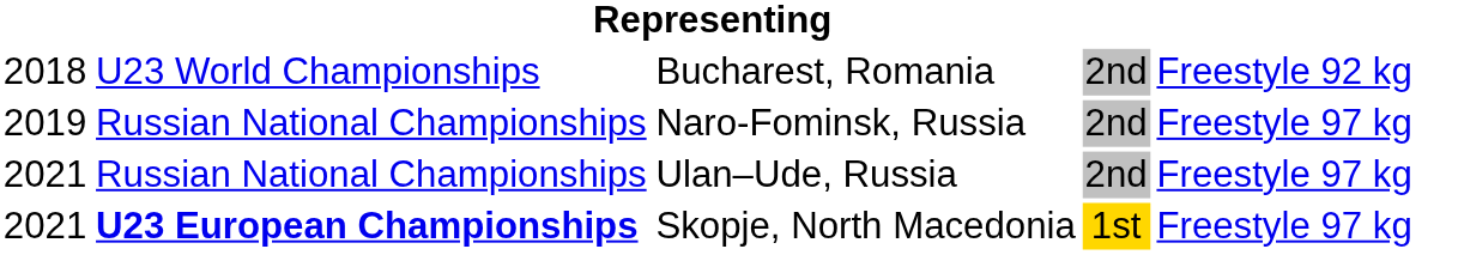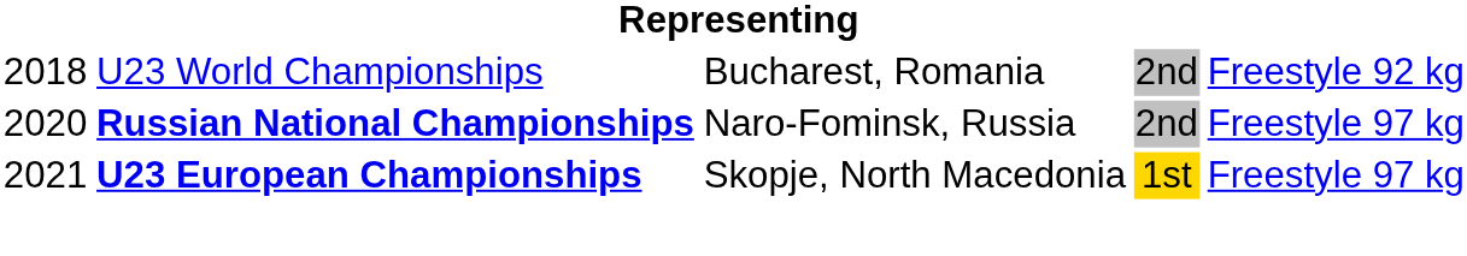Naro-Fominsk, Russia | column 1: 2019 -> 2020
Naro-Fominsk, Russia | column 2: normal -> bold
- row: 2021 | Russian National Championships | Ulan–Ude, Russia | 2nd | Freestyle 97 kg
